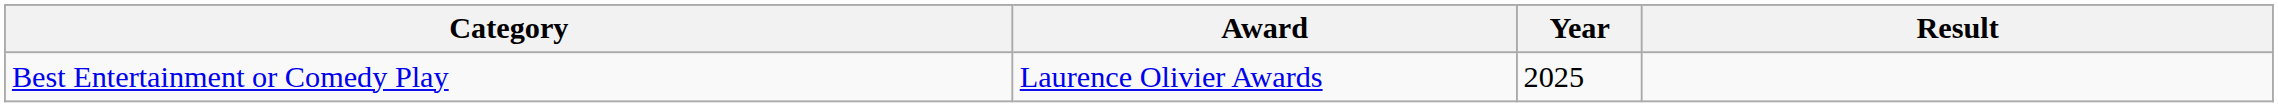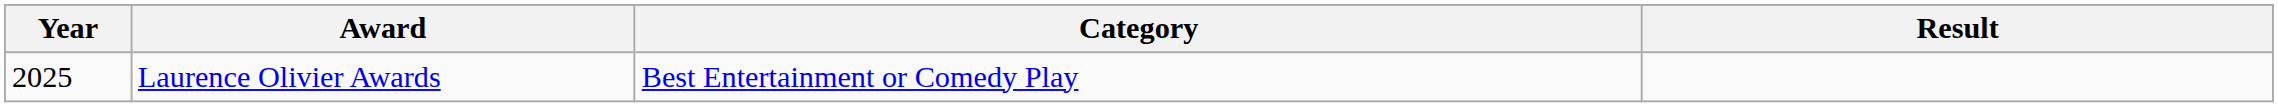columns swapped: Year <-> Category
